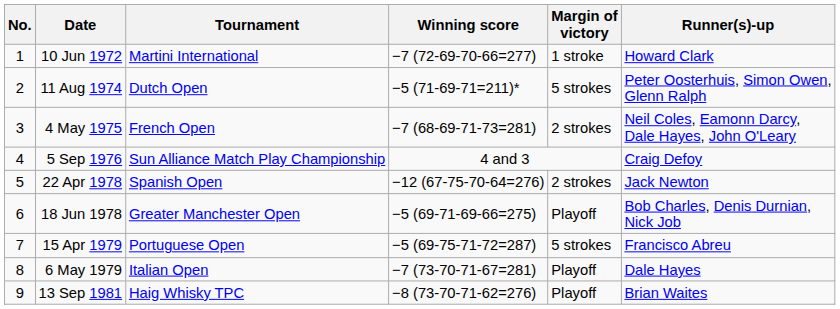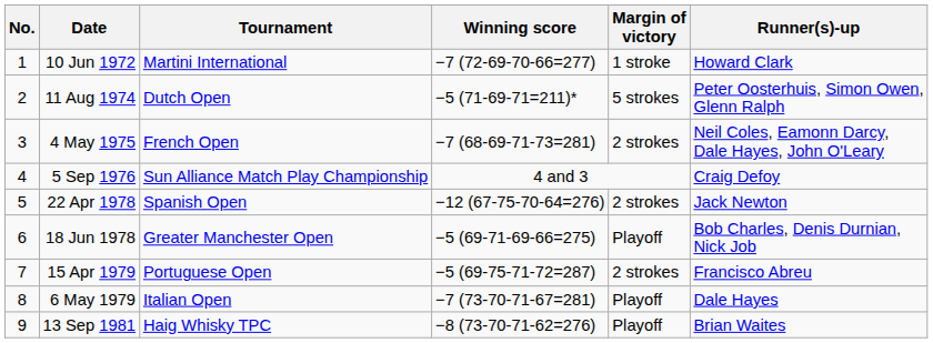15 Apr 1979 | Margin of victory: 5 strokes -> 2 strokes
